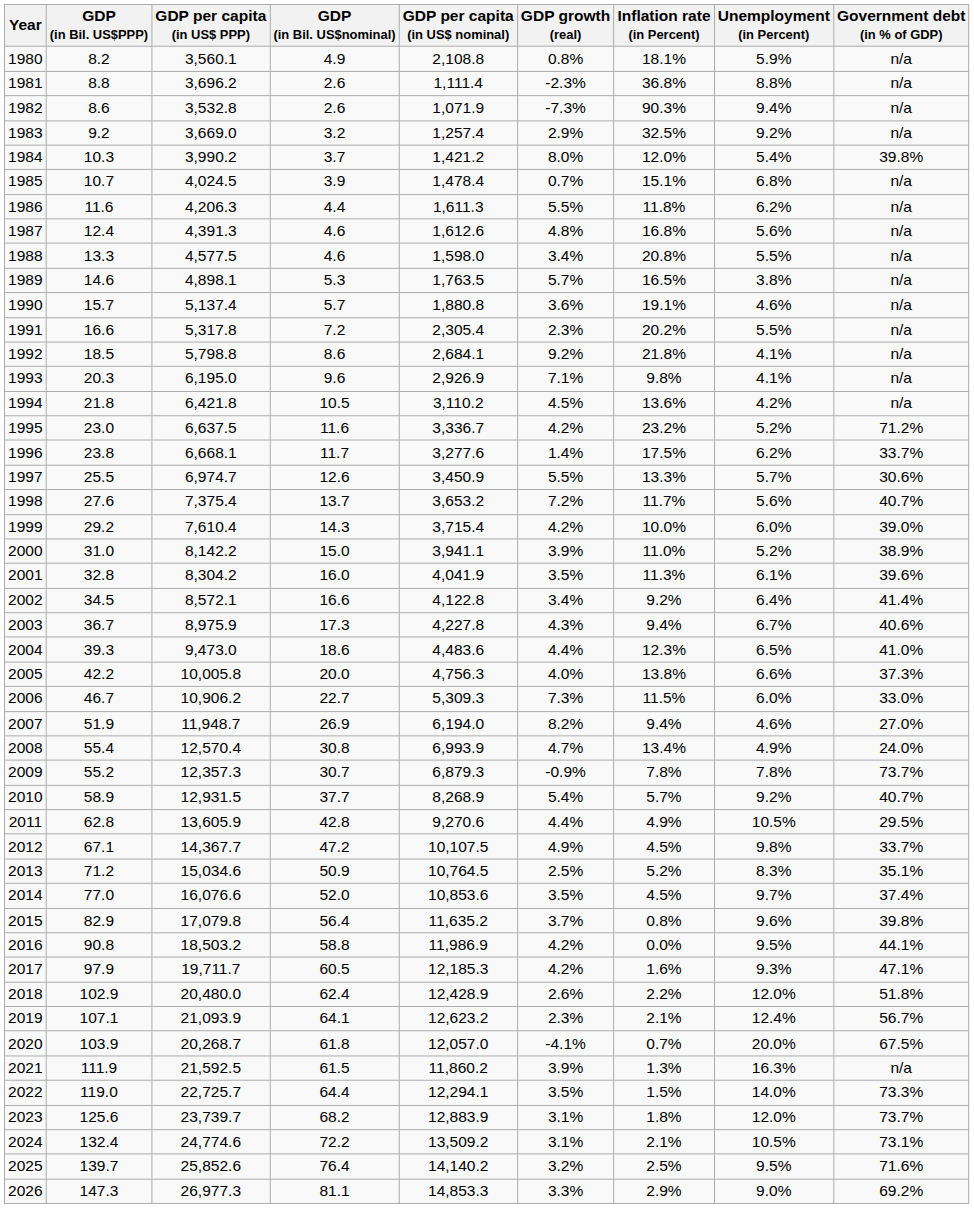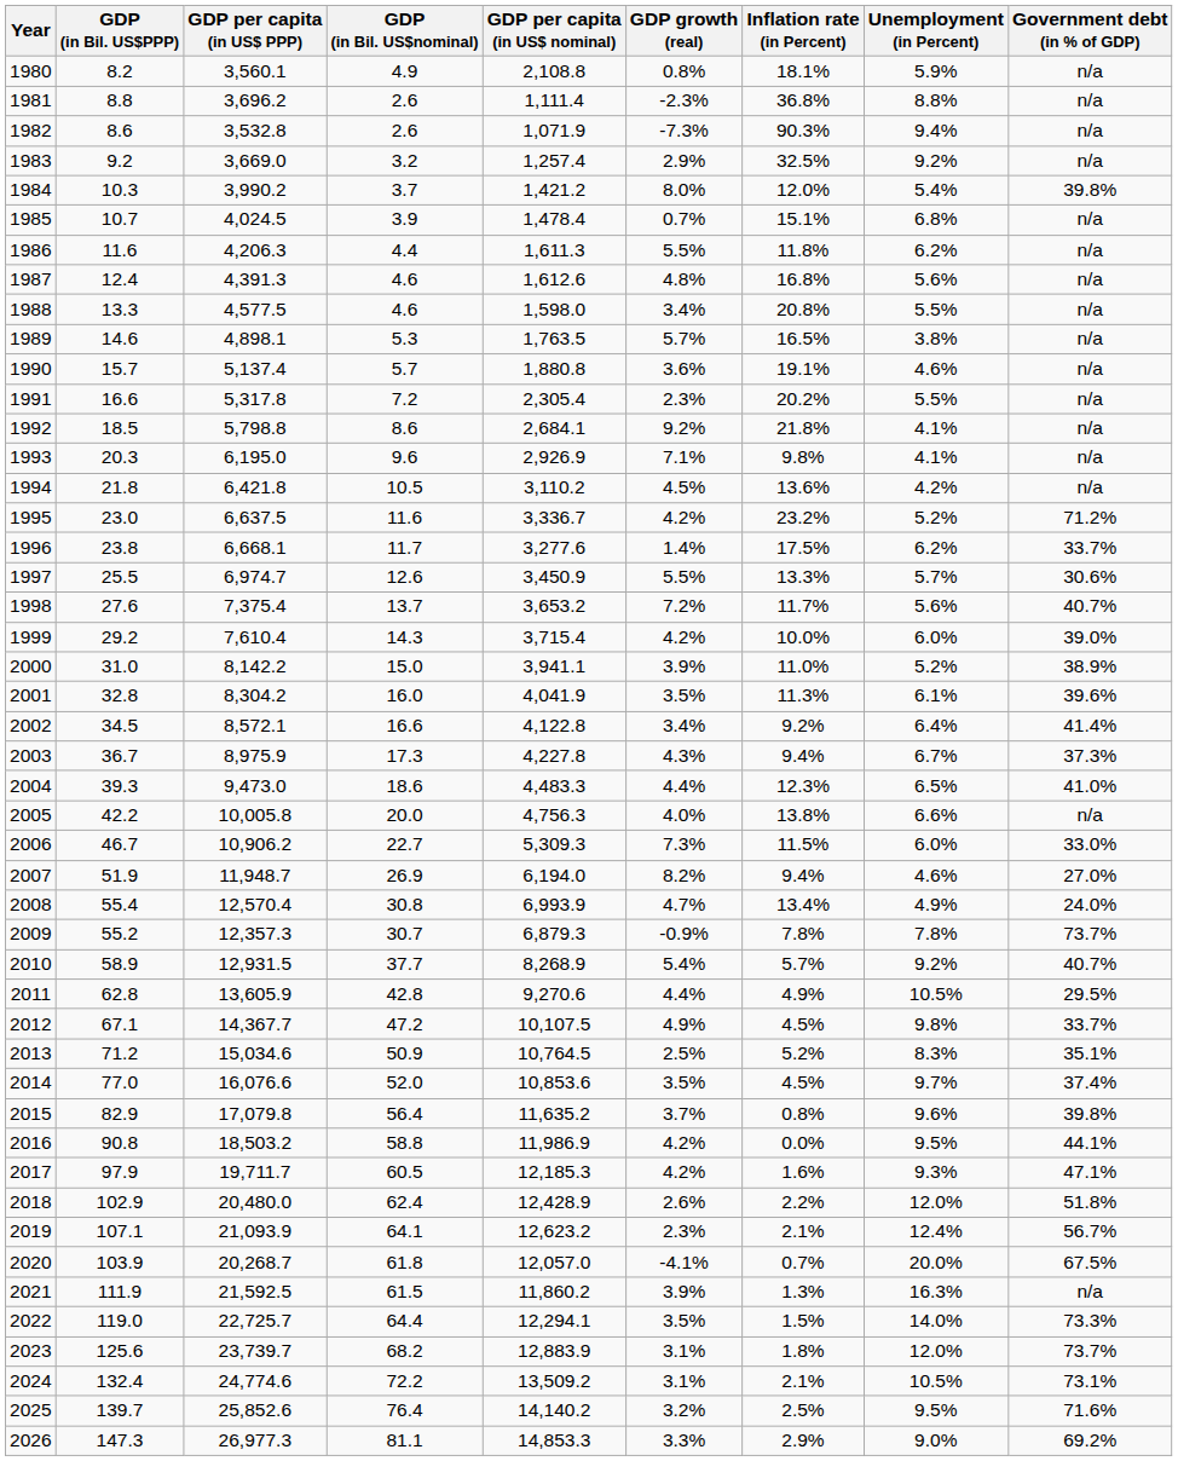2003 | Government debt (in % of GDP): 40.6% -> 37.3%
2004 | GDP per capita (in US$ nominal): 4,483.6 -> 4,483.3
2005 | Government debt (in % of GDP): 37.3% -> n/a
